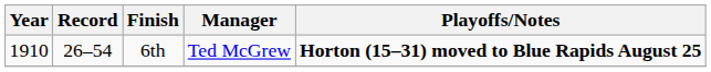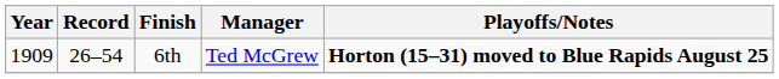6th | Year: 1910 -> 1909
